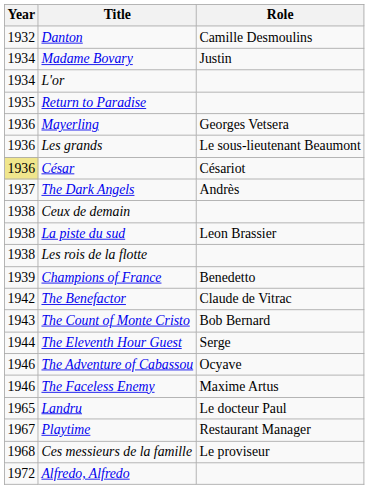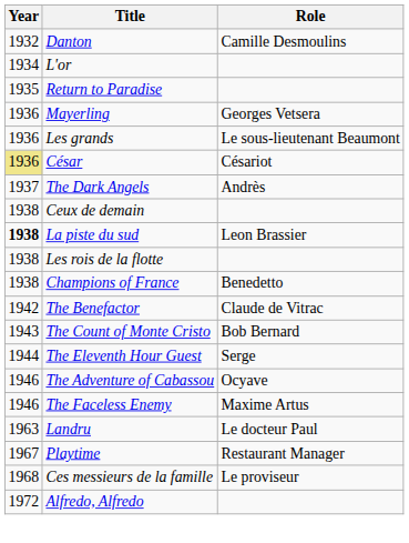- row: 1934 | Madame Bovary | Justin
La piste du sud | Year: normal -> bold
Champions of France | Year: 1939 -> 1938
Landru | Year: 1965 -> 1963
